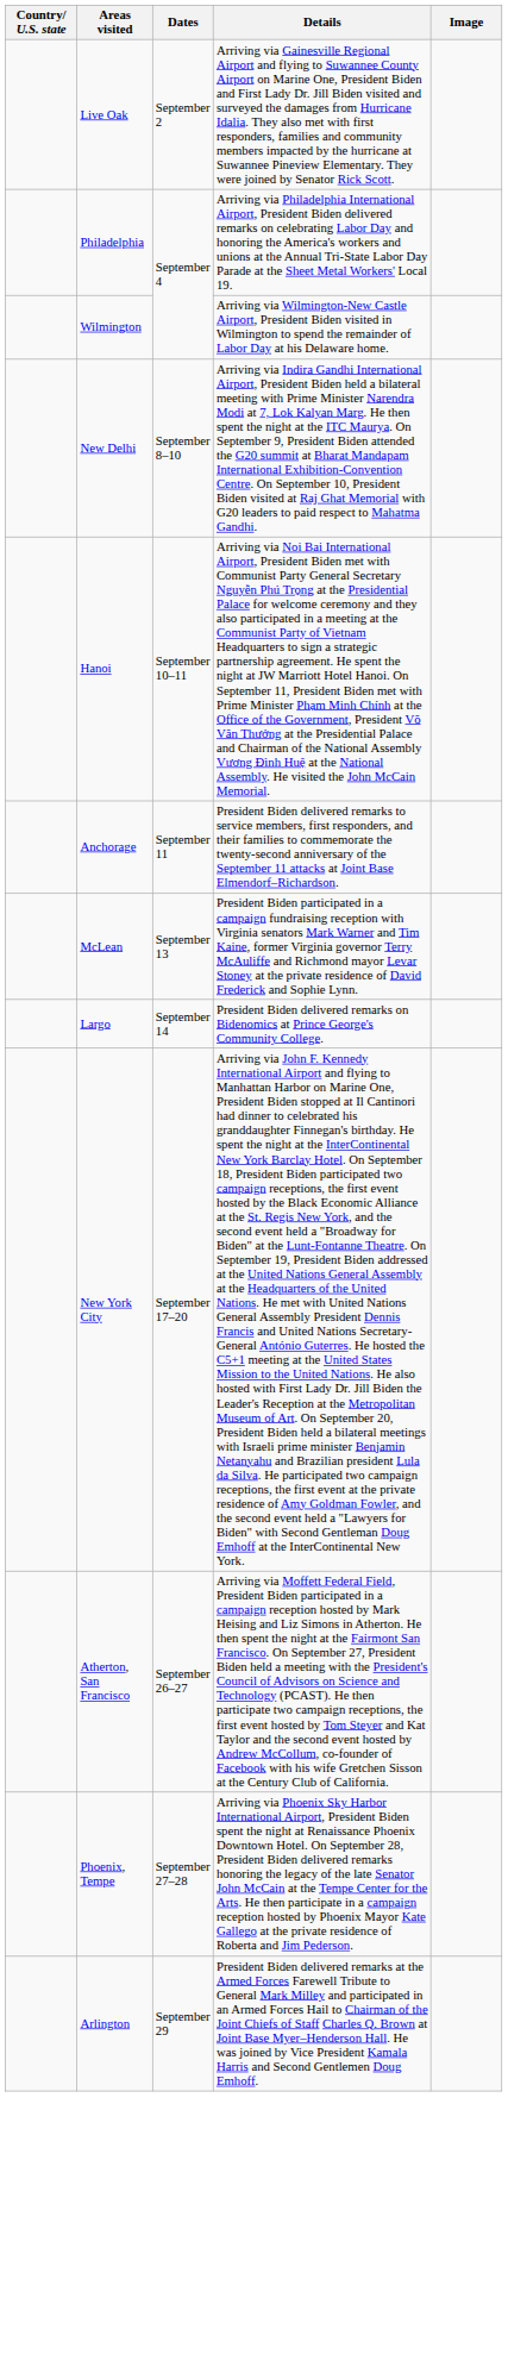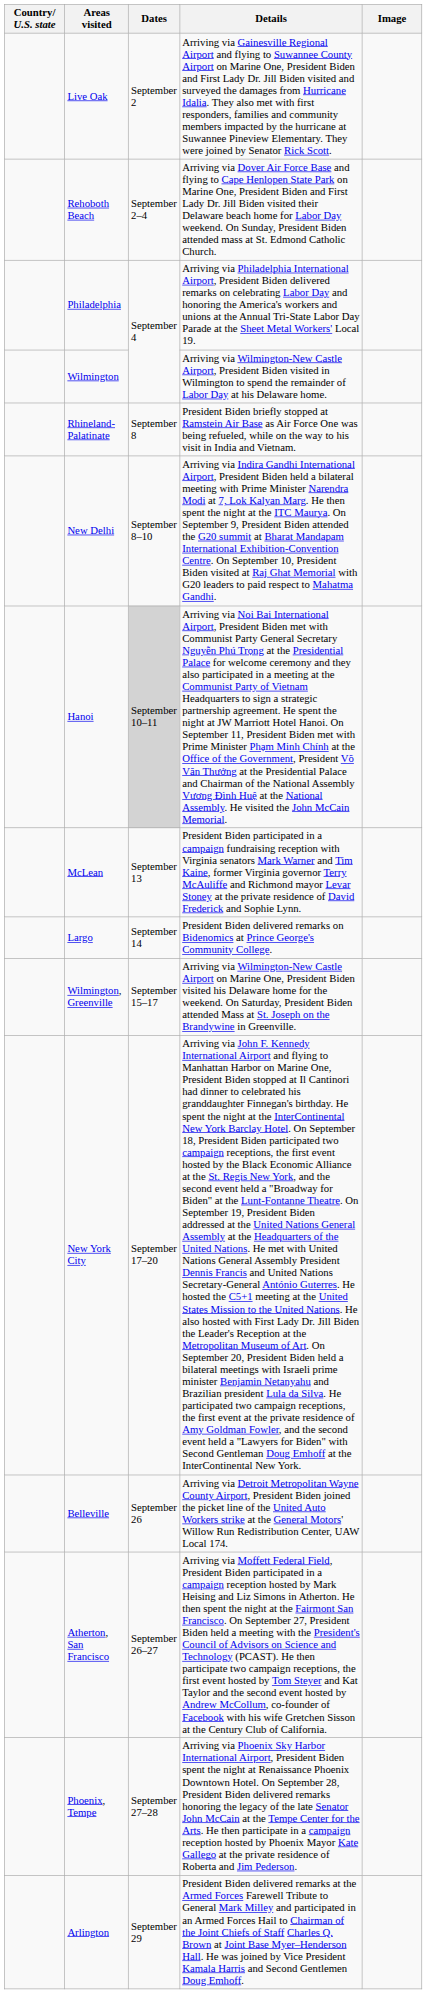+ row: Rehoboth Beach | September 2–4 | Arriving via Dover Air Force Base and flying to Cape Henlopen State Park on Marine One, President Biden and First Lady Dr. Jill Biden visited their Delaware beach home for Labor Day weekend. On Sunday, President Biden attended mass at St. Edmond Catholic Church.
+ row: Rhineland-Palatinate | September 8 | President Biden briefly stopped at Ramstein Air Base as Air Force One was being refueled, while on the way to his visit in India and Vietnam.
Hanoi | Dates: no background -> lightgrey background
- row: Anchorage | September 11 | President Biden delivered remarks to service members, first responders, and their families to commemorate the twenty-second anniversary of the September 11 attacks at Joint Base Elmendorf–Richardson.
+ row: Wilmington, Greenville | September 15–17 | Arriving via Wilmington-New Castle Airport on Marine One, President Biden visited his Delaware home for the weekend. On Saturday, President Biden attended Mass at St. Joseph on the Brandywine in Greenville.
+ row: Belleville | September 26 | Arriving via Detroit Metropolitan Wayne County Airport, President Biden joined the picket line of the United Auto Workers strike at the General Motors' Willow Run Redistribution Center, UAW Local 174.
